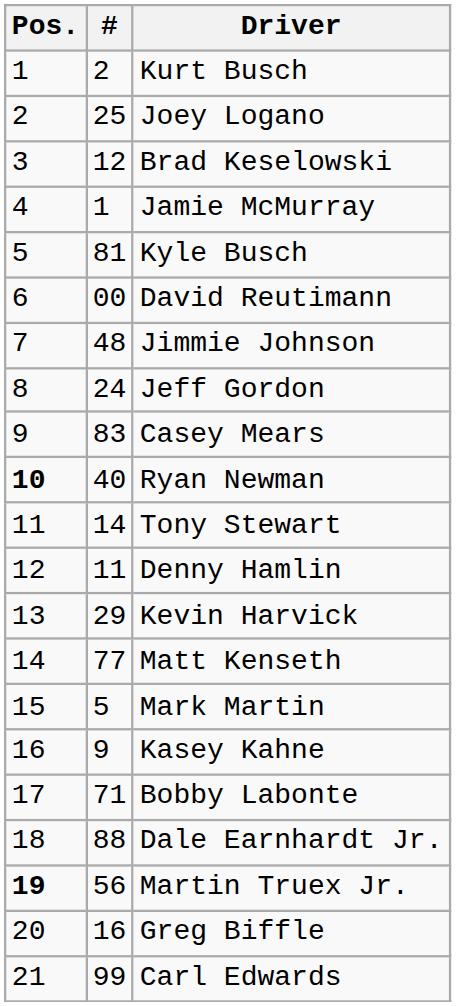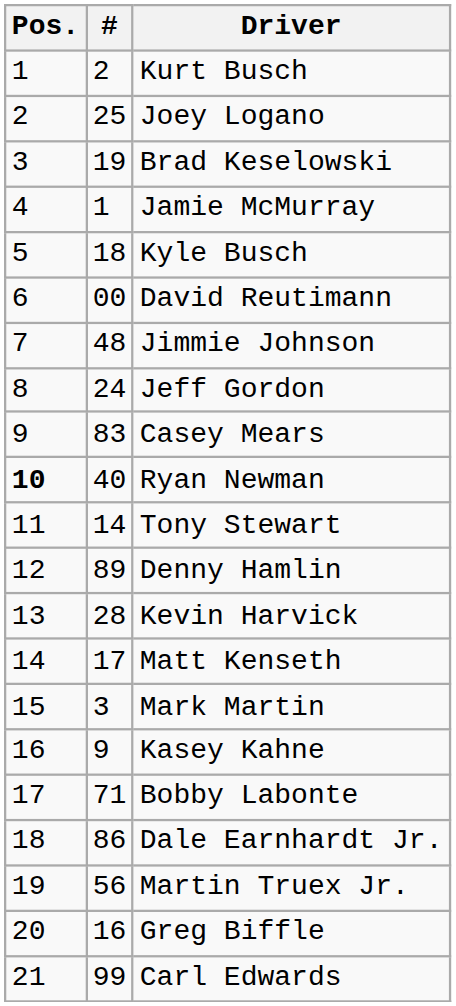Brad Keselowski | #: 12 -> 19
Kyle Busch | #: 81 -> 18
Denny Hamlin | #: 11 -> 89
Kevin Harvick | #: 29 -> 28
Matt Kenseth | #: 77 -> 17
Mark Martin | #: 5 -> 3
Dale Earnhardt Jr. | #: 88 -> 86
Martin Truex Jr. | Pos.: bold -> normal
